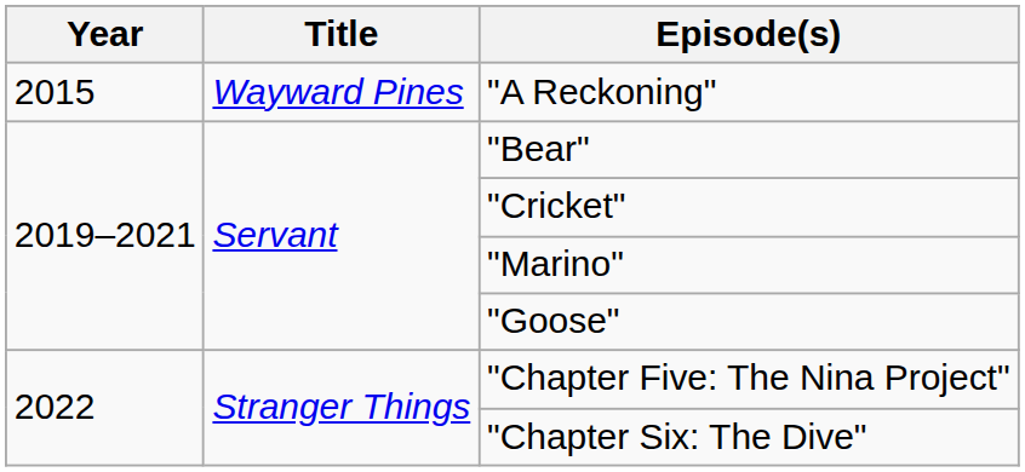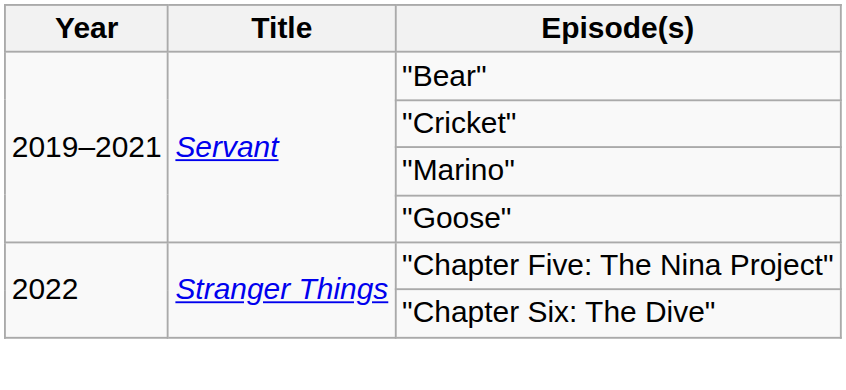- row: 2015 | Wayward Pines | "A Reckoning"
